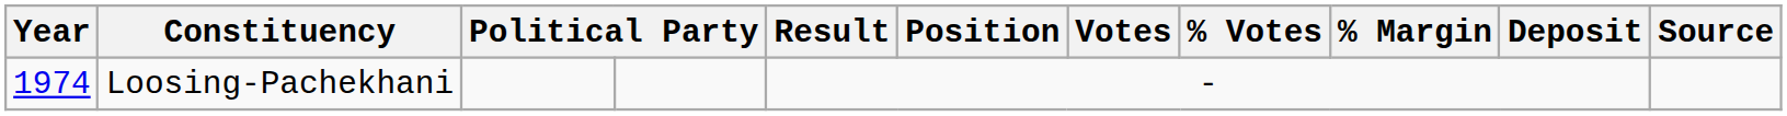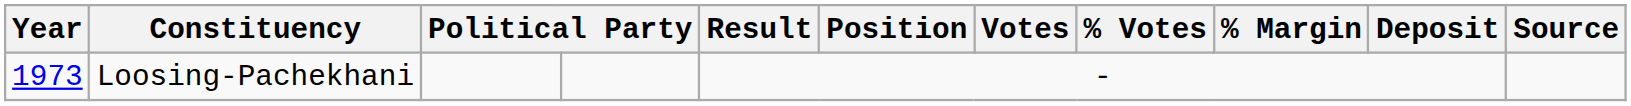Loosing-Pachekhani | Year: 1974 -> 1973
